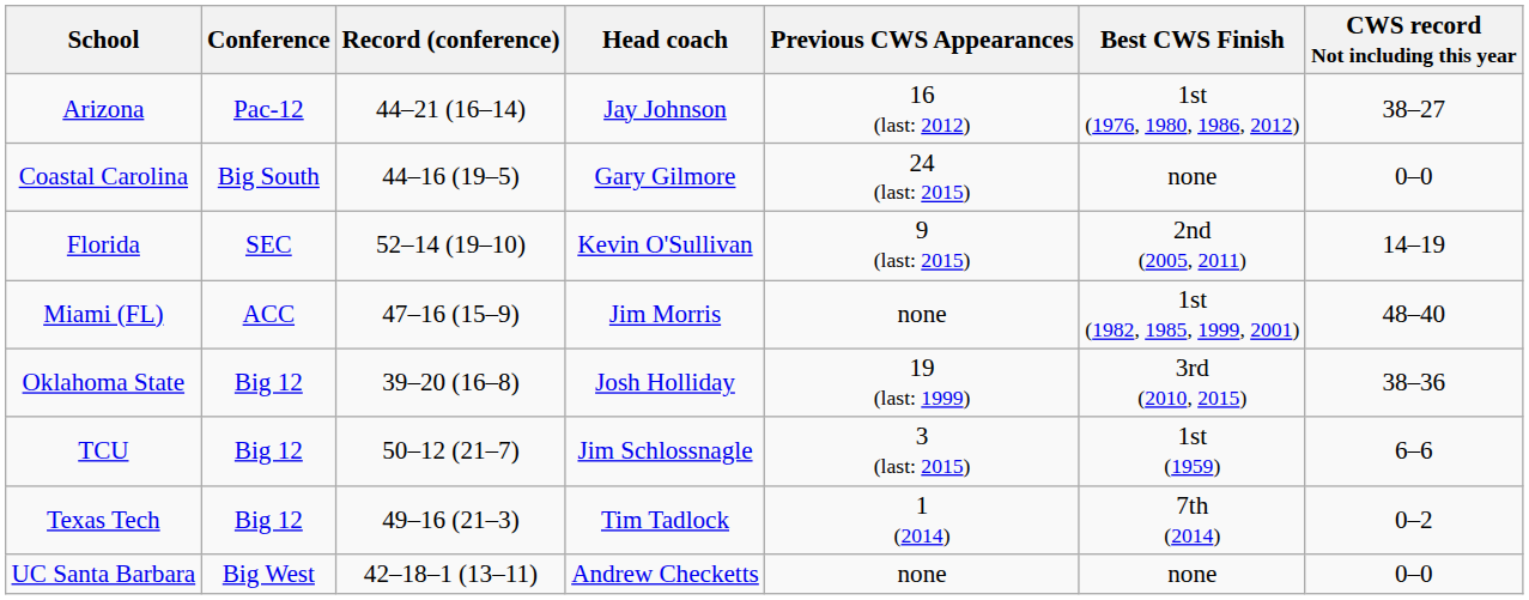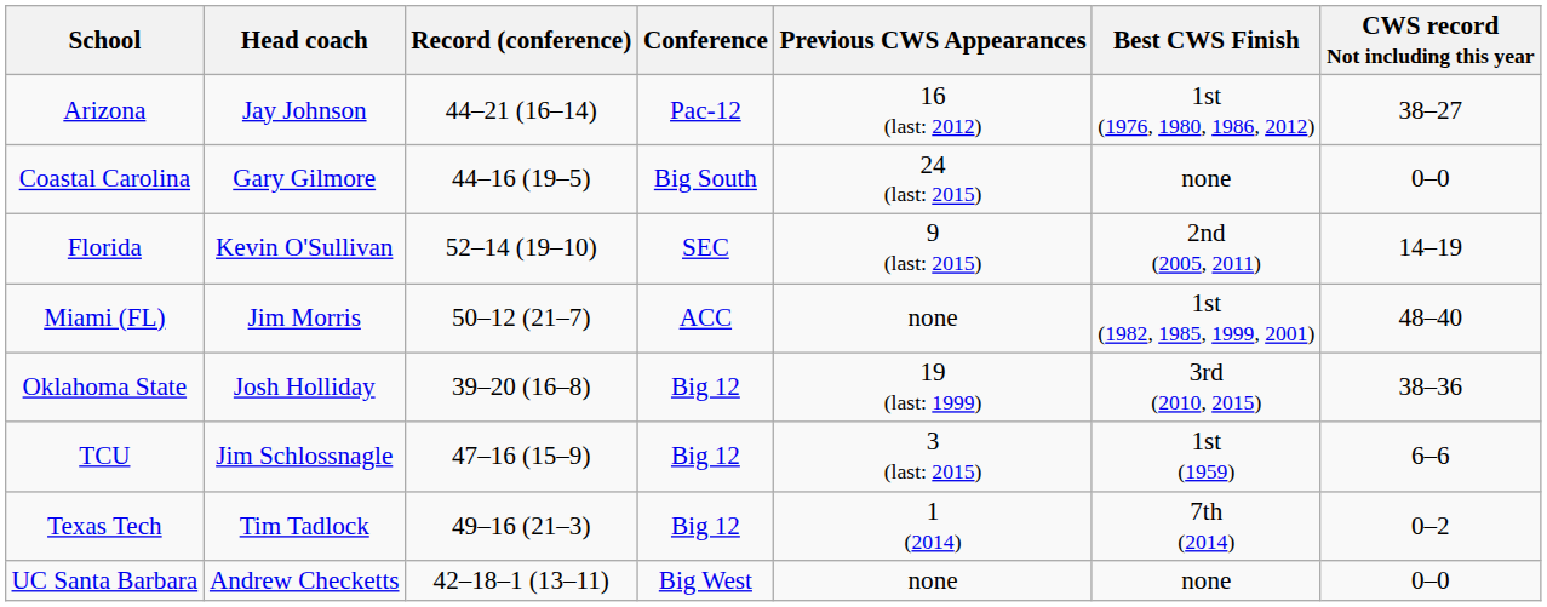columns swapped: Conference <-> Head coach
Miami (FL) | Record (conference): 47–16 (15–9) -> 50–12 (21–7)
TCU | Record (conference): 50–12 (21–7) -> 47–16 (15–9)
